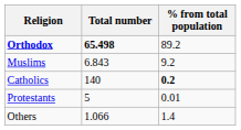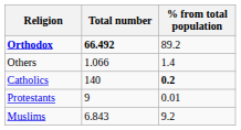Orthodox | Total number: 65.498 -> 66.492
rows swapped: Muslims <-> Others
Protestants | Total number: 5 -> 9
